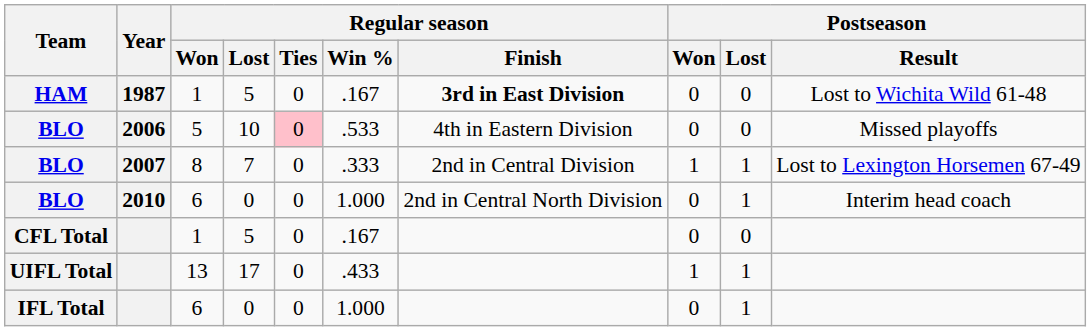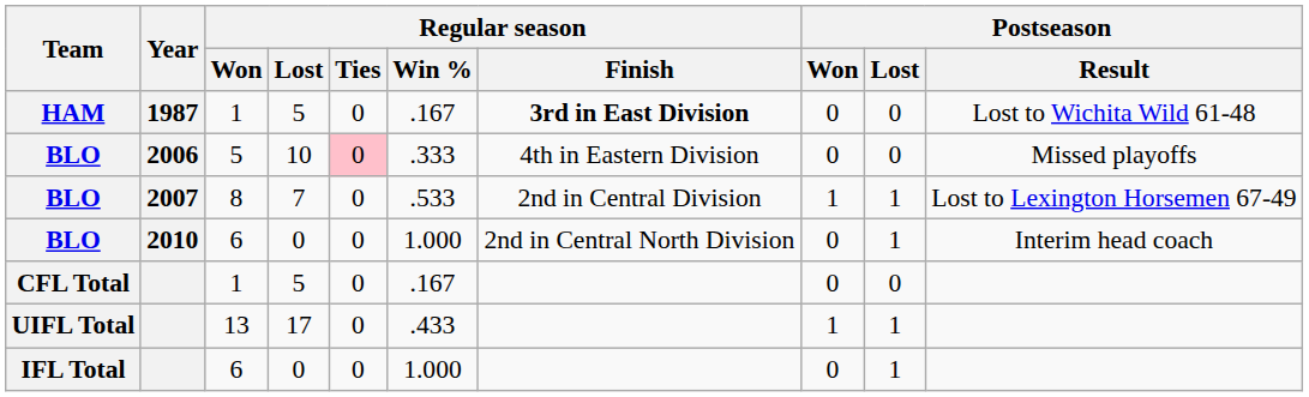BLO / 2006 | Regular season / Win %: .533 -> .333
BLO / 2007 | Regular season / Win %: .333 -> .533
